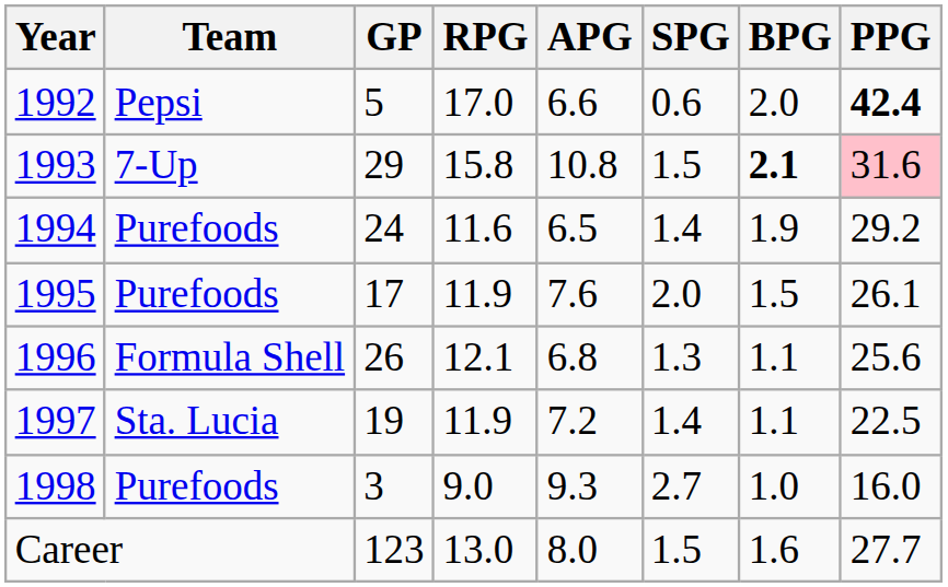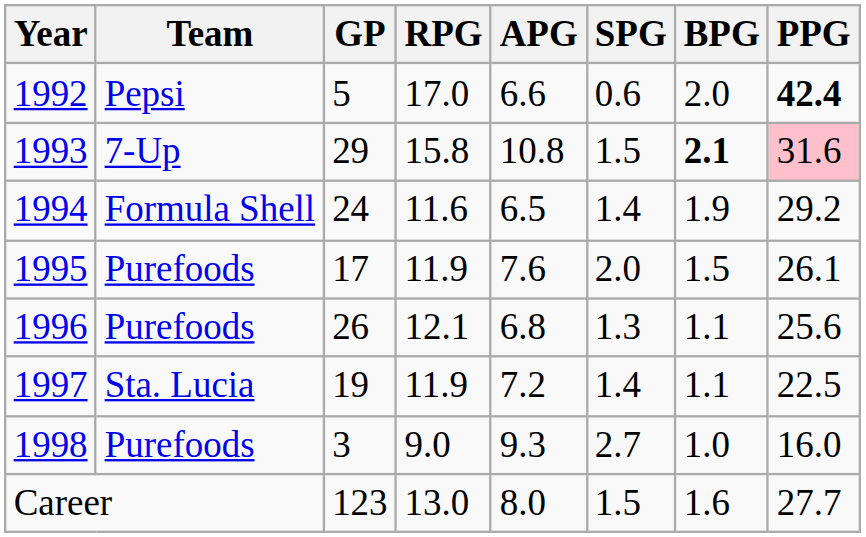1994 | Team: Purefoods -> Formula Shell
1996 | Team: Formula Shell -> Purefoods
